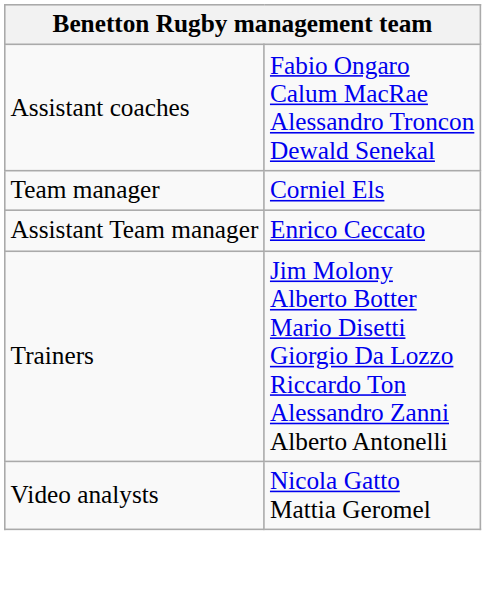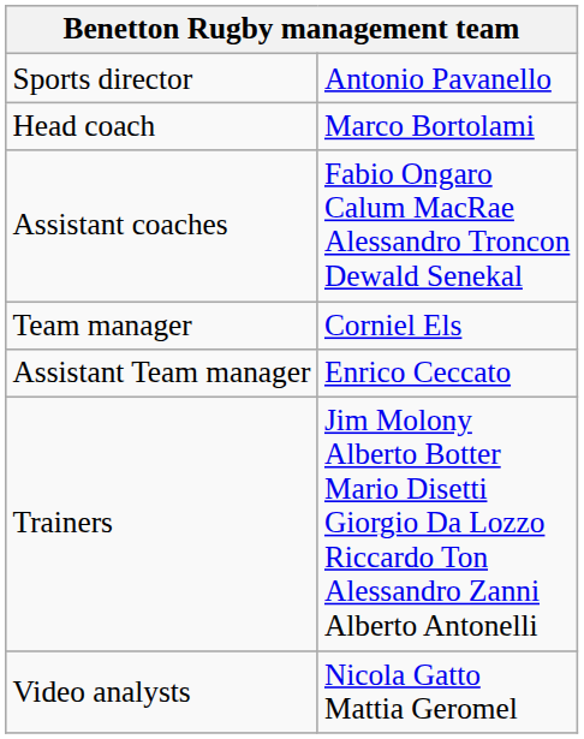+ row: Sports director | Antonio Pavanello
+ row: Head coach | Marco Bortolami
